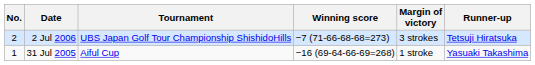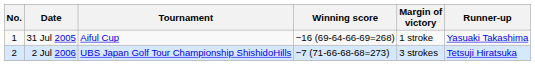rows swapped: 31 Jul 2005 <-> 2 Jul 2006
